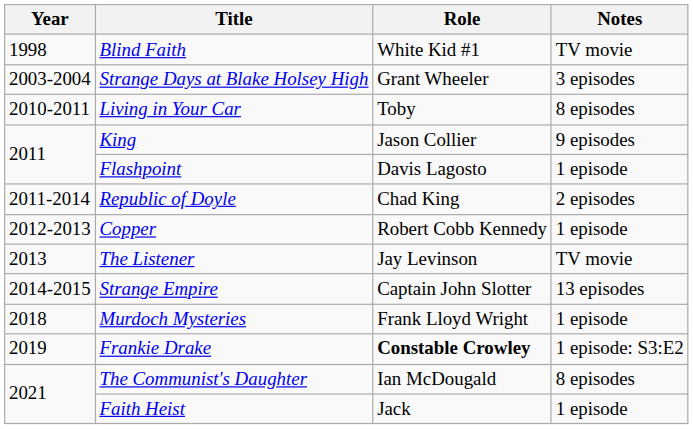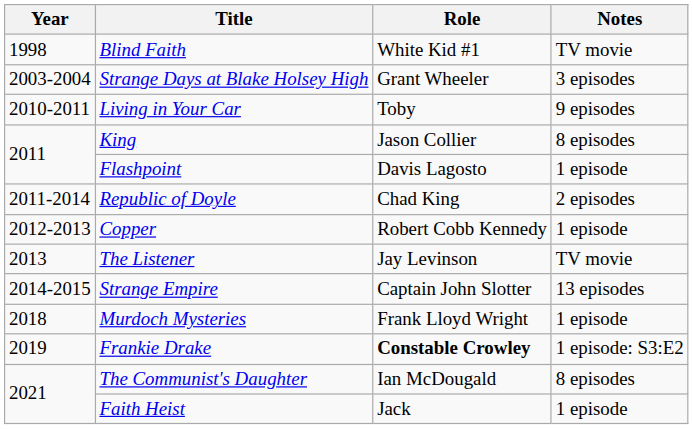Living in Your Car | Notes: 8 episodes -> 9 episodes
King | Notes: 9 episodes -> 8 episodes
